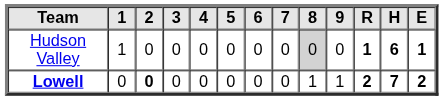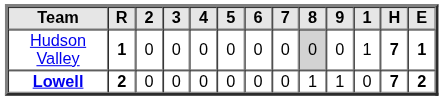columns swapped: 1 <-> R
Hudson Valley | H: 6 -> 7
Lowell | 2: bold -> normal
